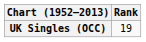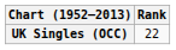UK Singles (OCC) | Rank: 19 -> 22
